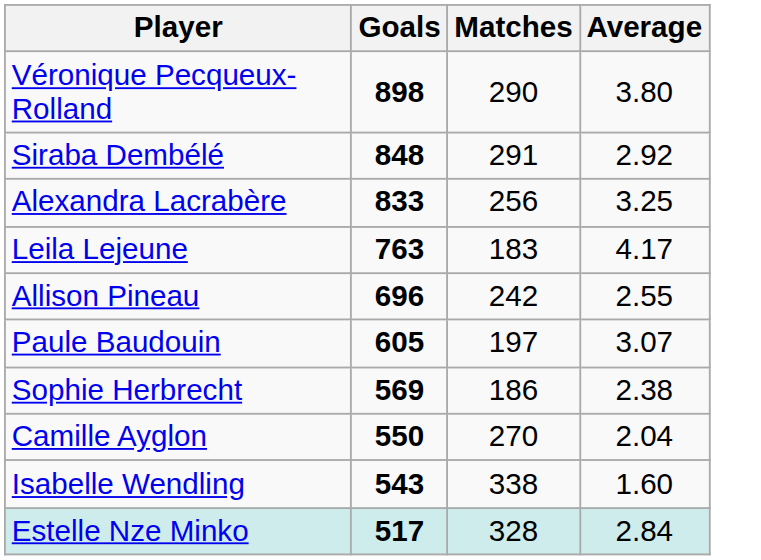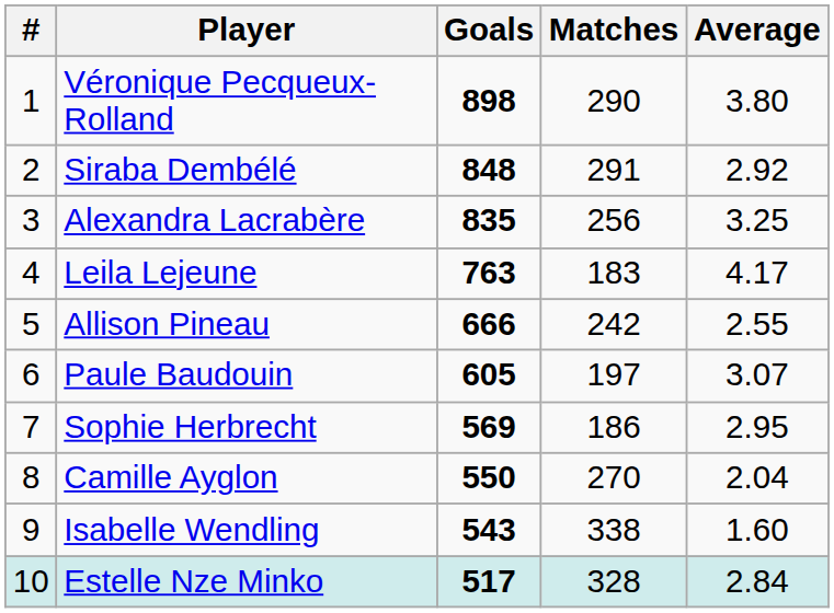+ column: # | 1 | 2 | 3 | 4 | 5 | 6 | 7 | 8 | 9 | 10
Alexandra Lacrabère | Goals: 833 -> 835
Allison Pineau | Goals: 696 -> 666
Sophie Herbrecht | Average: 2.38 -> 2.95
